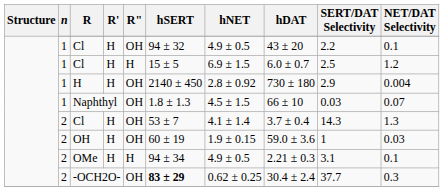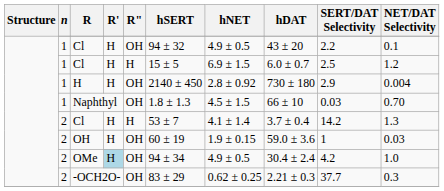Naphthyl | NET/DAT Selectivity: 0.07 -> 0.70
2 / Cl | R": OH -> H
2 / Cl | SERT/DAT Selectivity: 14.3 -> 14.2
OMe | R': no background -> lightblue background
OMe | R": H -> OH
OMe | hDAT: 2.21 ± 0.3 -> 30.4 ± 2.4
OMe | SERT/DAT Selectivity: 3.1 -> 4.2
OMe | NET/DAT Selectivity: 0.1 -> 1.0
-OCH2O- | hSERT: bold -> normal
-OCH2O- | hDAT: 30.4 ± 2.4 -> 2.21 ± 0.3
